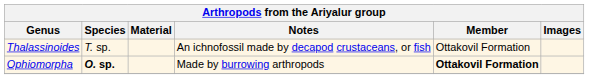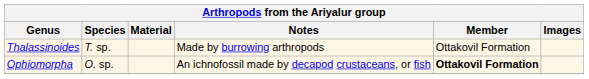Thalassinoides | Notes: An ichnofossil made by decapod crustaceans, or fish -> Made by burrowing arthropods
Ophiomorpha | Species: bold -> normal
Ophiomorpha | Notes: Made by burrowing arthropods -> An ichnofossil made by decapod crustaceans, or fish
